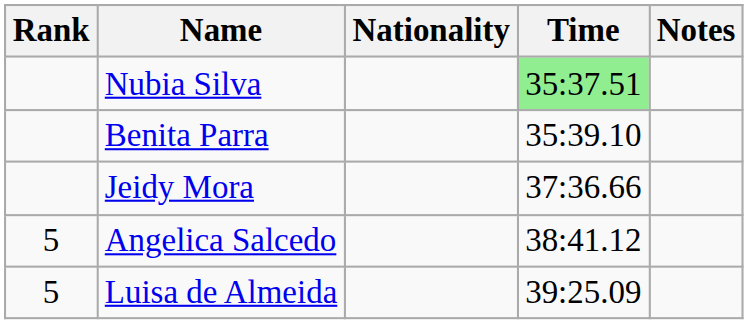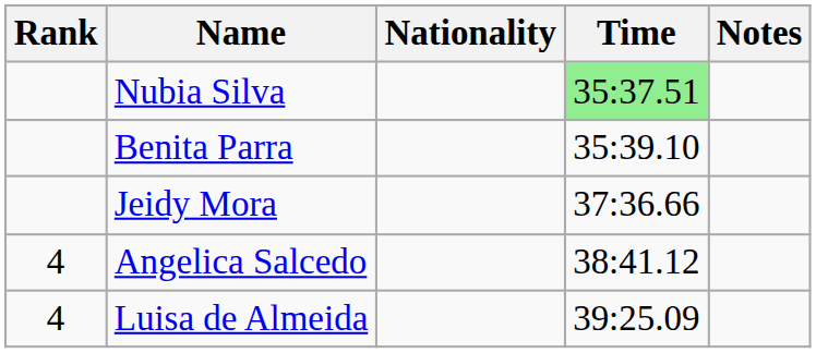Angelica Salcedo | Rank: 5 -> 4
Luisa de Almeida | Rank: 5 -> 4
